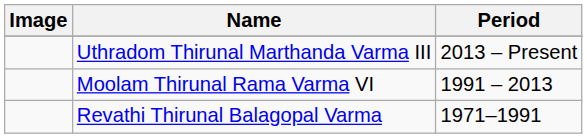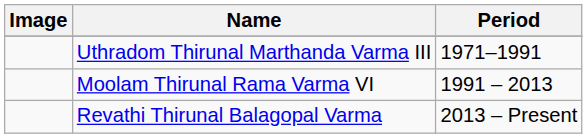Uthradom Thirunal Marthanda Varma III | Period: 2013 – Present -> 1971–1991
Revathi Thirunal Balagopal Varma | Period: 1971–1991 -> 2013 – Present
